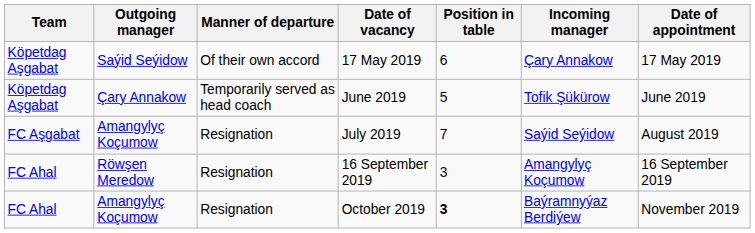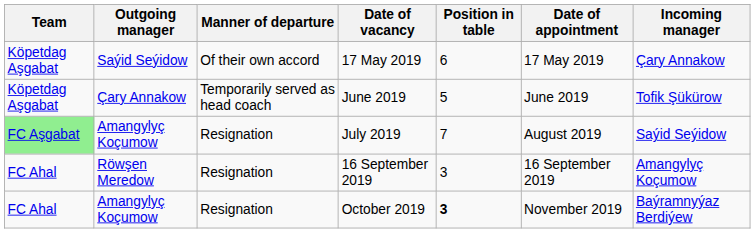columns swapped: Incoming manager <-> Date of appointment
July 2019 | Team: no background -> lightgreen background
